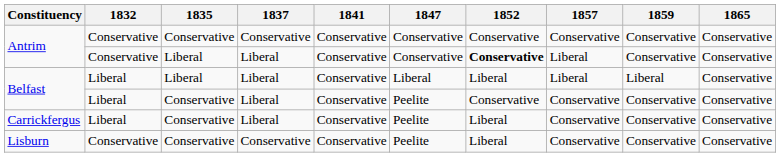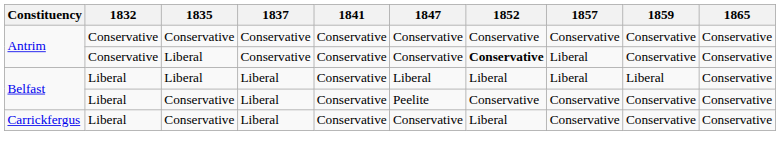Antrim / Liberal | 1837: Liberal -> Conservative
Carrickfergus | 1847: Peelite -> Conservative
- row: Lisburn | Conservative | Conservative | Conservative | Conservative | Peelite | Liberal | Conservative | Conservative | Conservative
